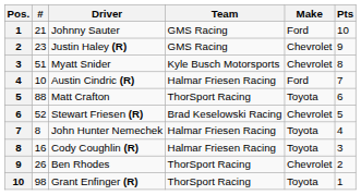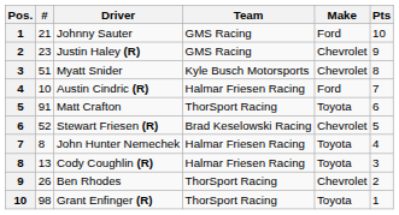Matt Crafton | #: 88 -> 91
Cody Coughlin (R) | #: 16 -> 13
